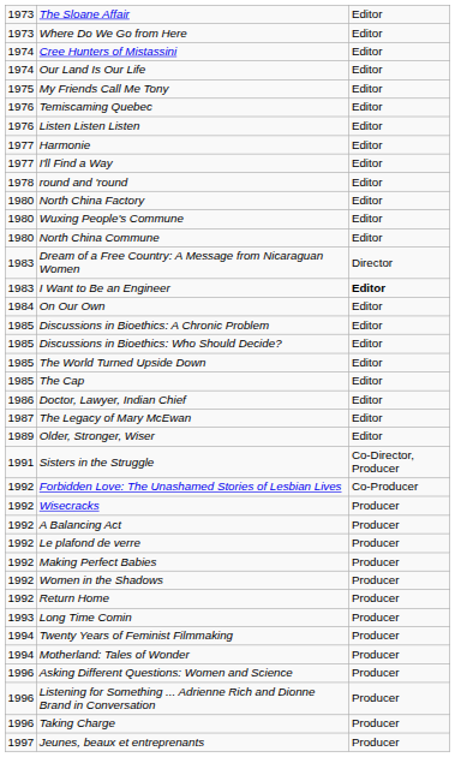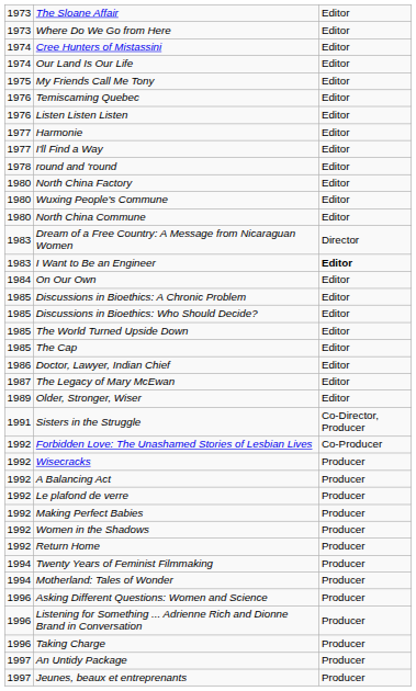- row: 1993 | Long Time Comin | Producer
+ row: 1997 | An Untidy Package | Producer
